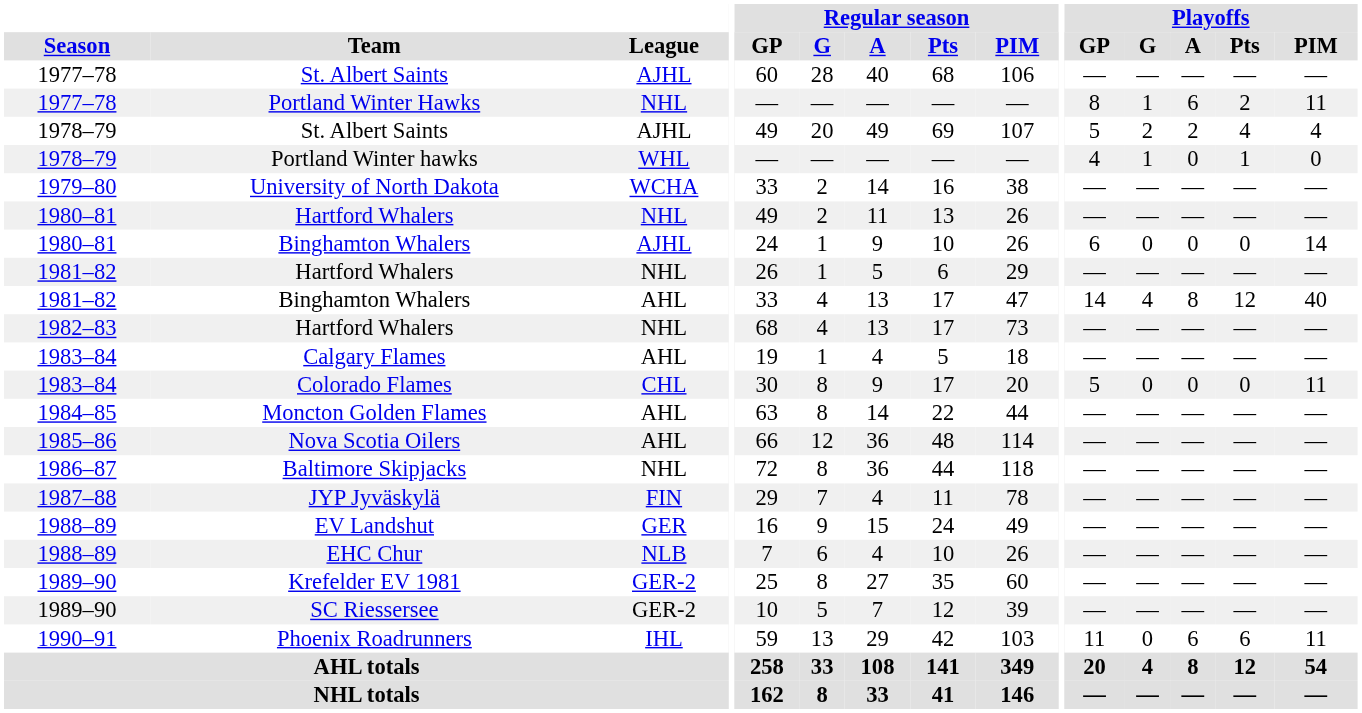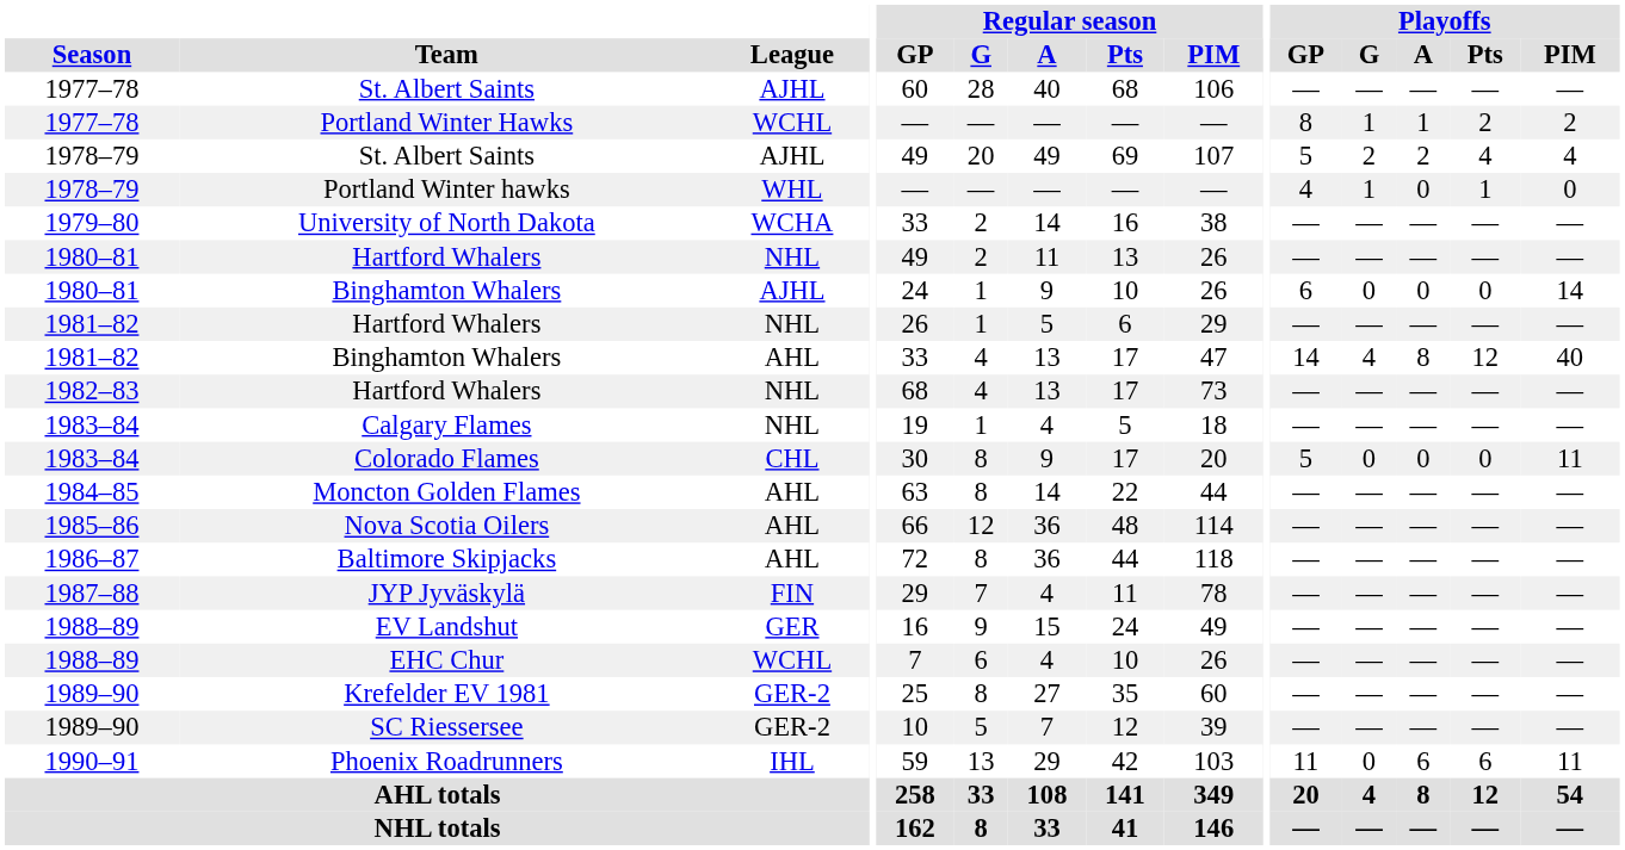Portland Winter Hawks | League: NHL -> WCHL
Portland Winter Hawks | Playoffs / A: 6 -> 1
Portland Winter Hawks | Playoffs / PIM: 11 -> 2
Calgary Flames | League: AHL -> NHL
Baltimore Skipjacks | League: NHL -> AHL
EHC Chur | League: NLB -> WCHL
